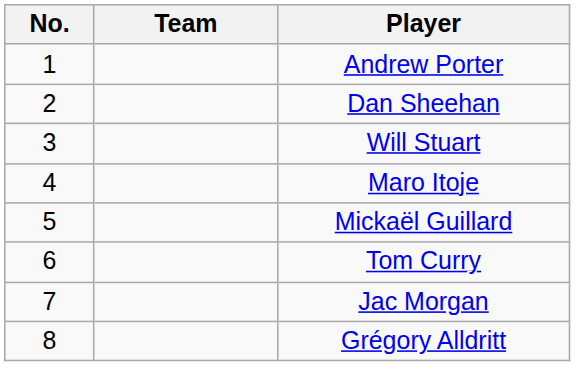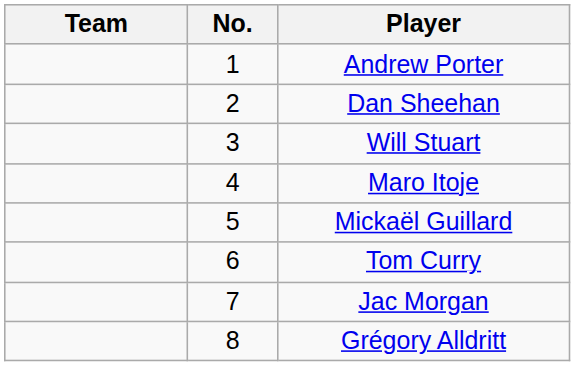columns swapped: No. <-> Team
